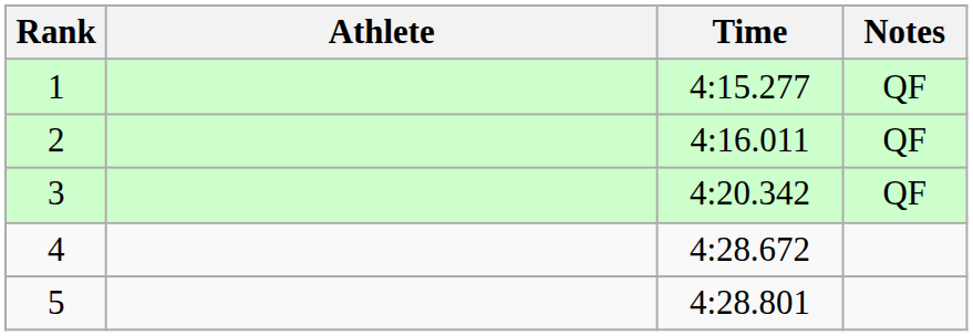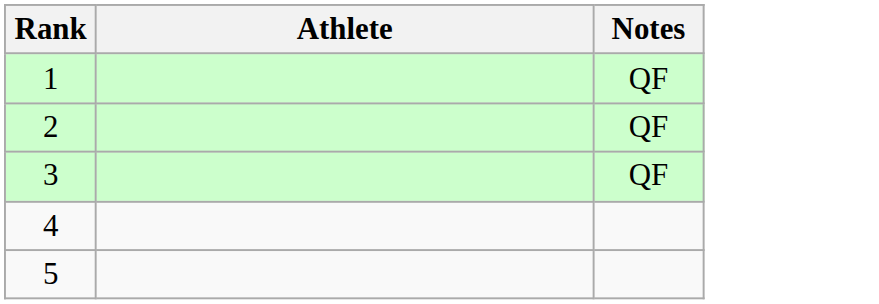- column: Time | 4:15.277 | 4:16.011 | 4:20.342 | 4:28.672 | 4:28.801
